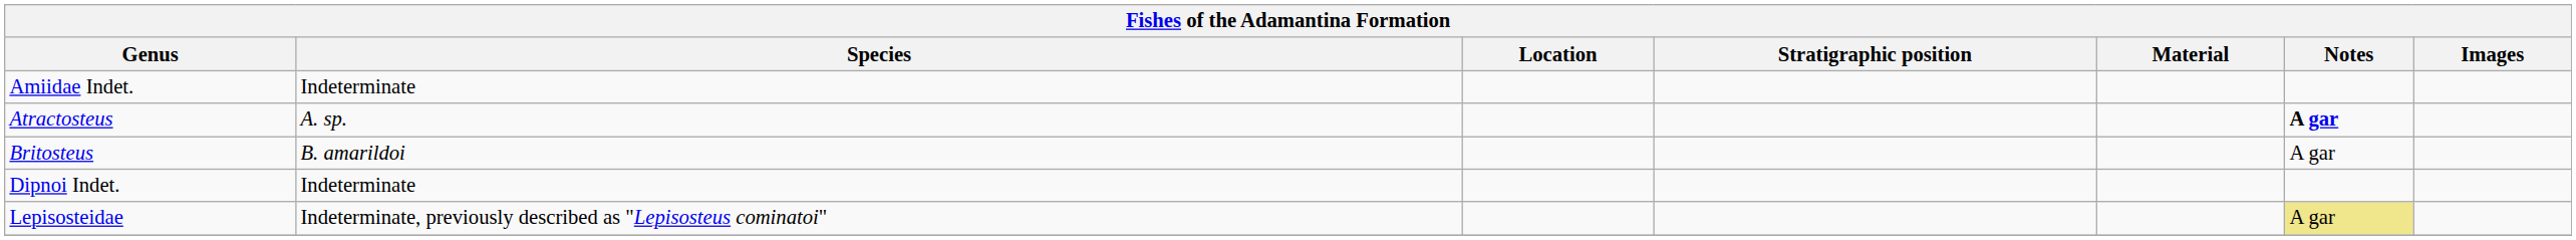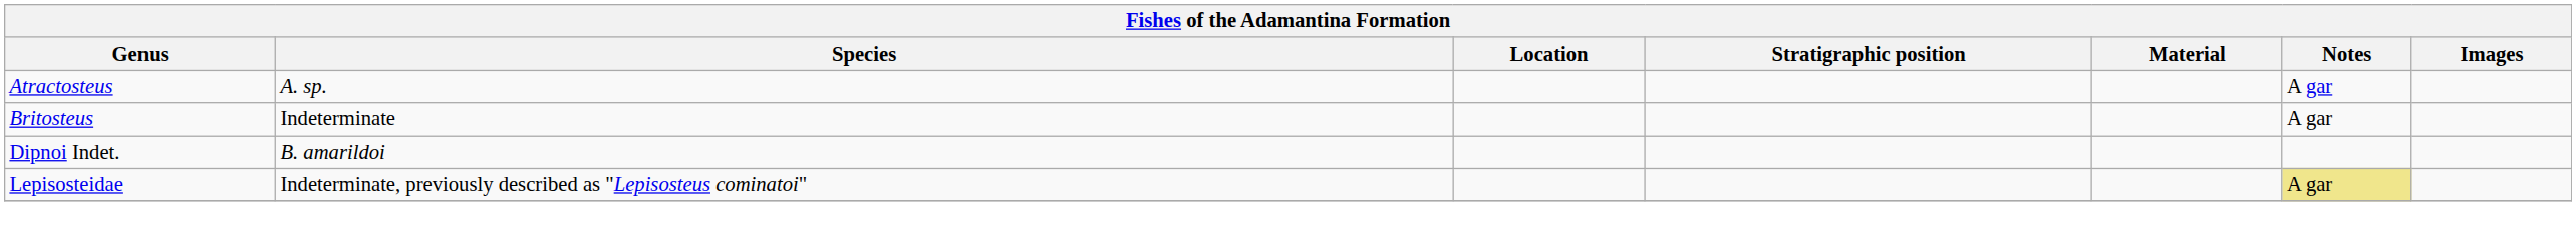- row: Amiidae Indet. | Indeterminate
Atractosteus | Notes: bold -> normal
Britosteus | Species: B. amarildoi -> Indeterminate
Dipnoi Indet. | Species: Indeterminate -> B. amarildoi
